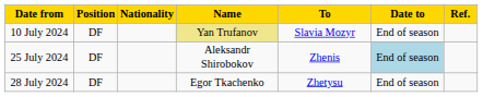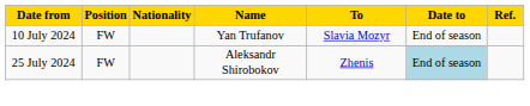10 July 2024 | Position: DF -> FW
10 July 2024 | Name: khaki background -> no background
25 July 2024 | Position: DF -> FW
- row: 28 July 2024 | DF | Egor Tkachenko | Zhetysu | End of season
